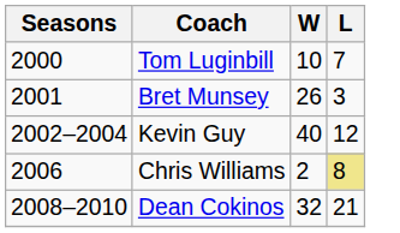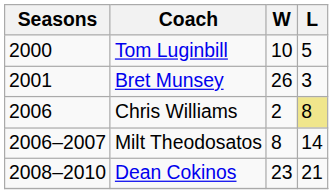Tom Luginbill | L: 7 -> 5
- row: 2002–2004 | Kevin Guy | 40 | 12
+ row: 2006–2007 | Milt Theodosatos | 8 | 14
Dean Cokinos | W: 32 -> 23
